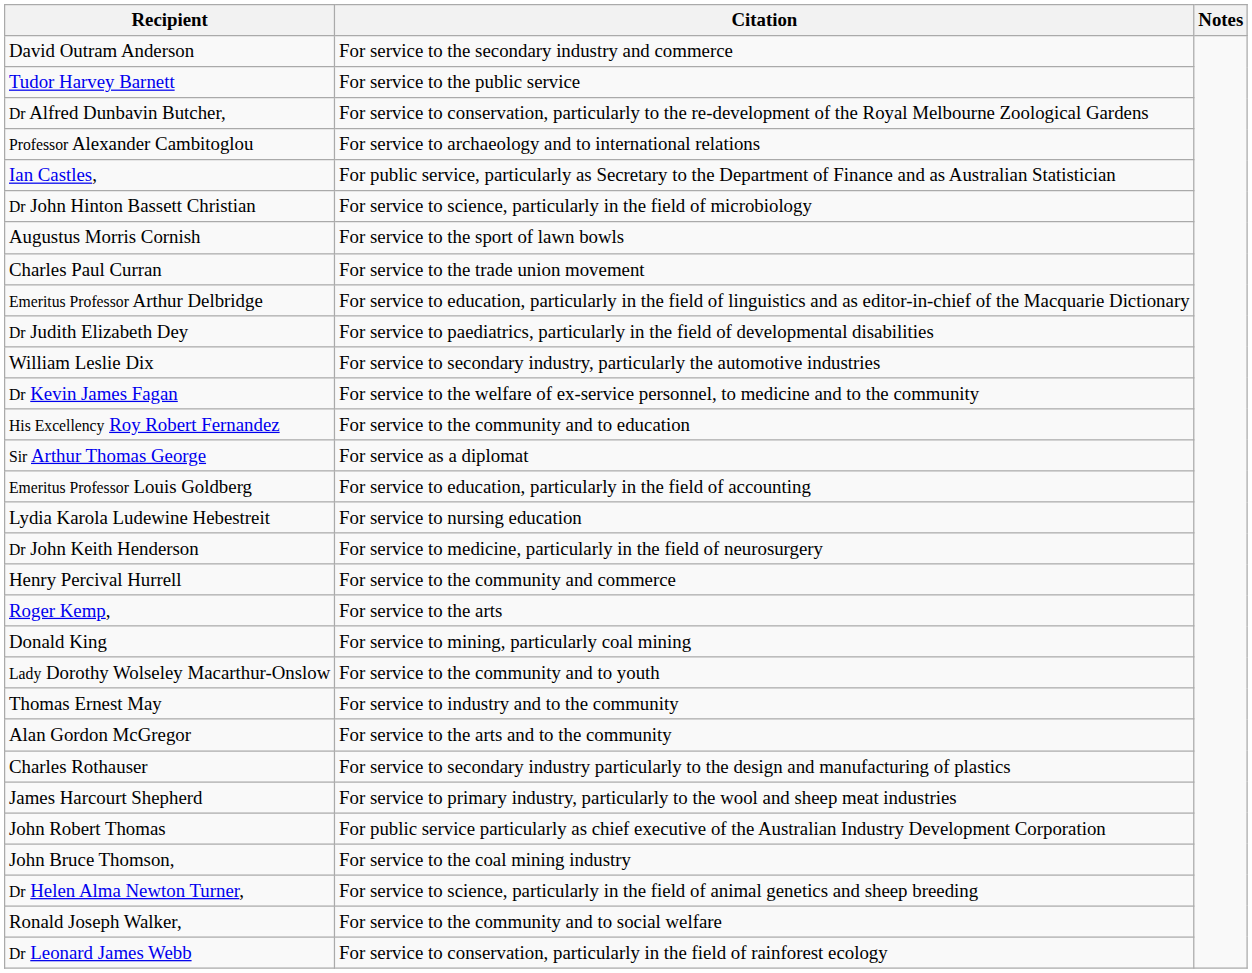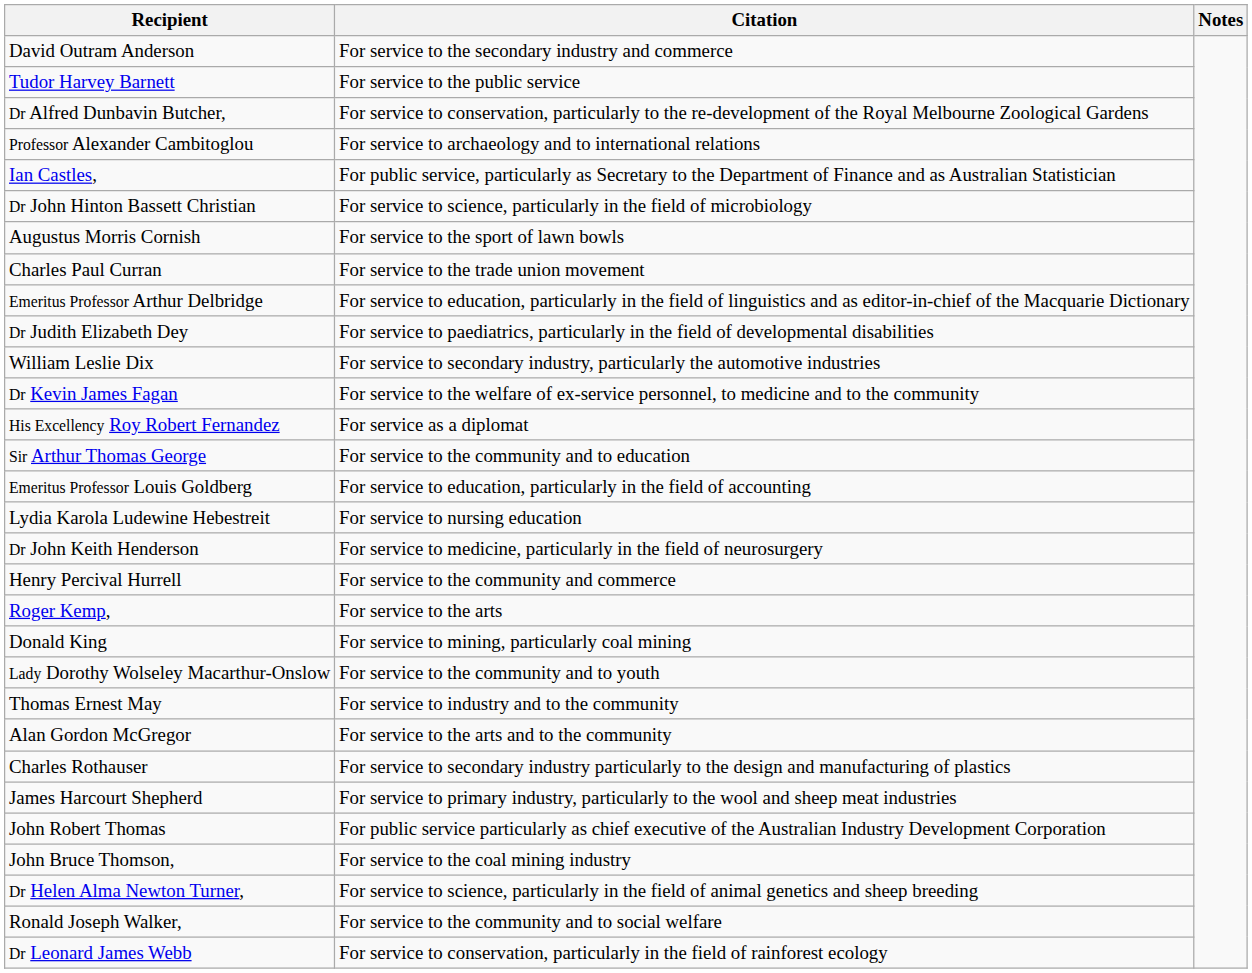His Excellency Roy Robert Fernandez | Citation: For service to the community and to education -> For service as a diplomat
Sir Arthur Thomas George | Citation: For service as a diplomat -> For service to the community and to education
